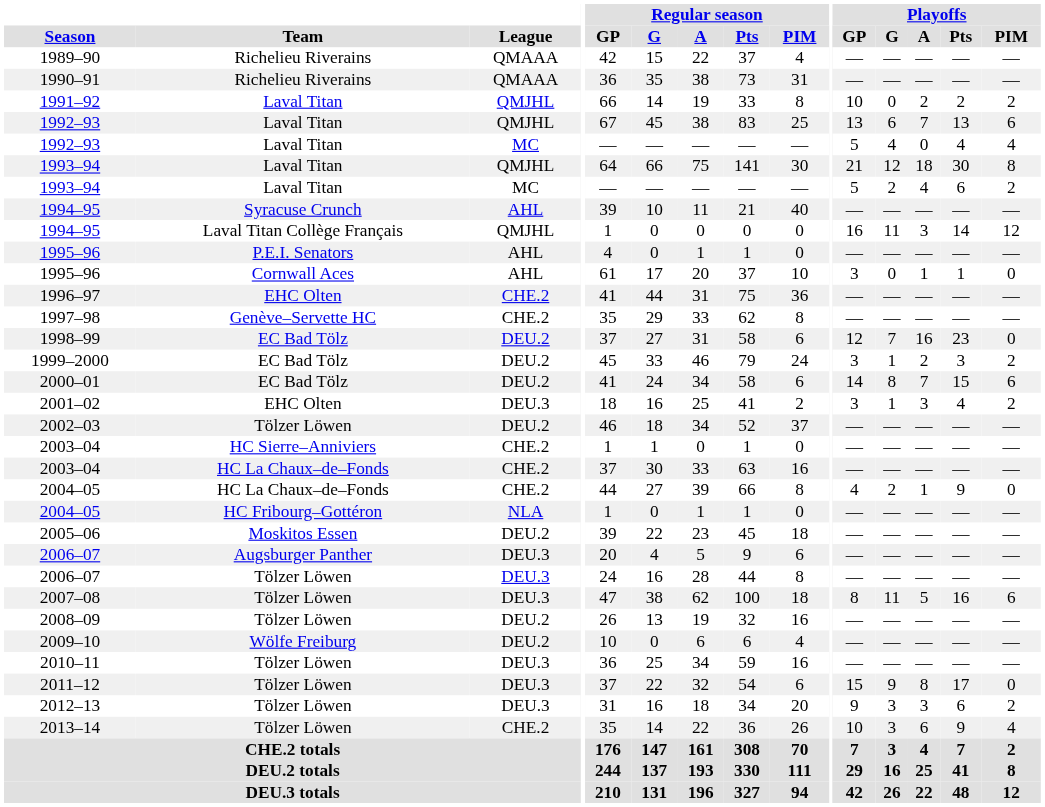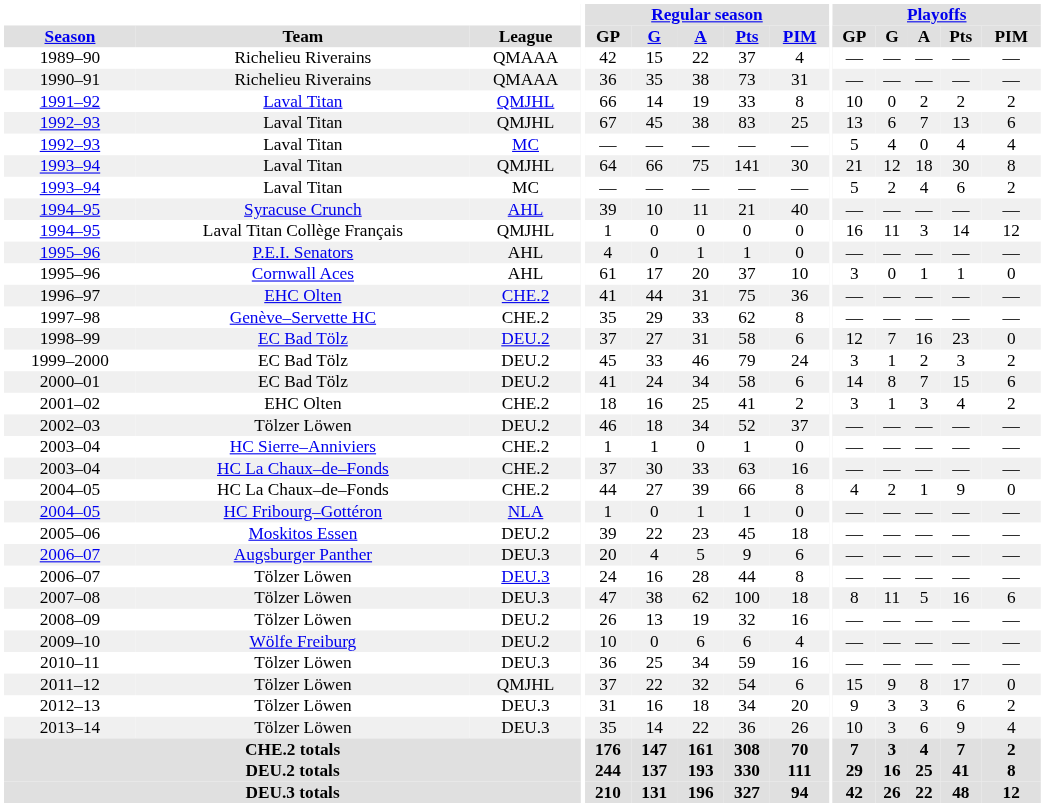2001–02 | League: DEU.3 -> CHE.2
2011–12 | League: DEU.3 -> QMJHL
2013–14 | League: CHE.2 -> DEU.3
